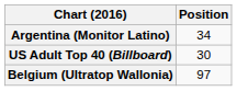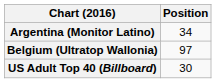rows swapped: Belgium (Ultratop Wallonia) <-> US Adult Top 40 (Billboard)
